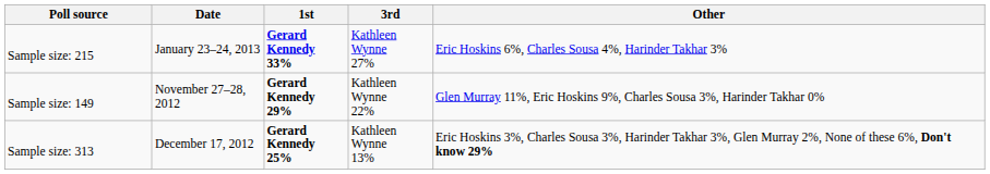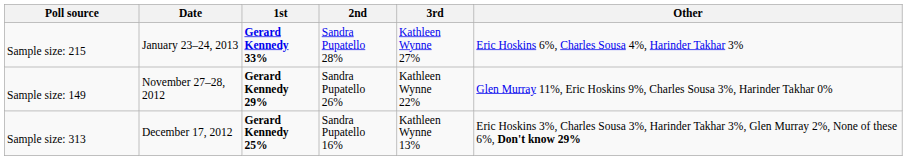+ column: 2nd | Sandra Pupatello 28% | Sandra Pupatello 26% | Sandra Pupatello 16%
